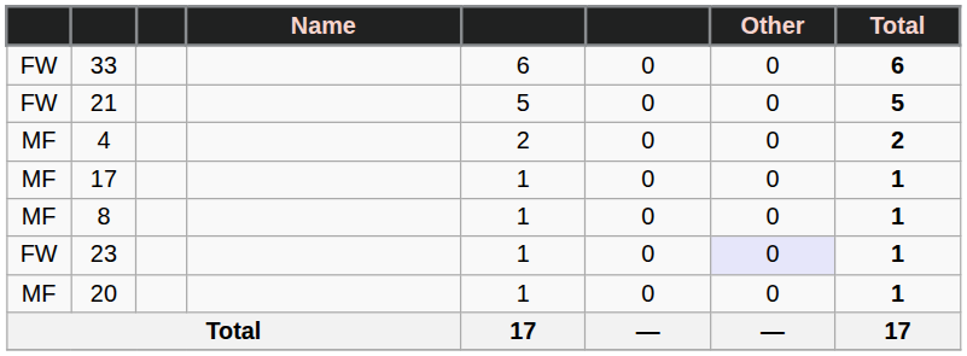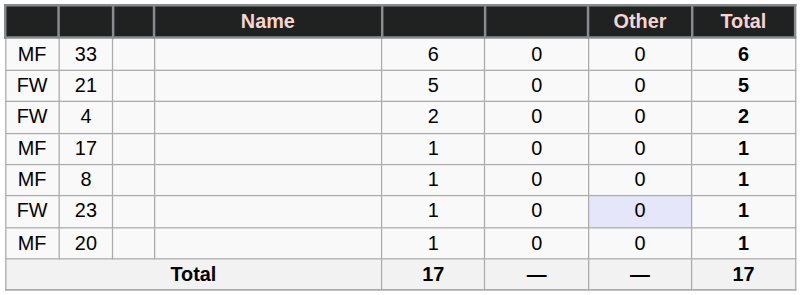33 | column 1: FW -> MF
4 | column 1: MF -> FW
